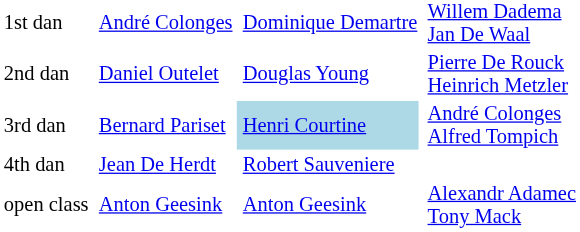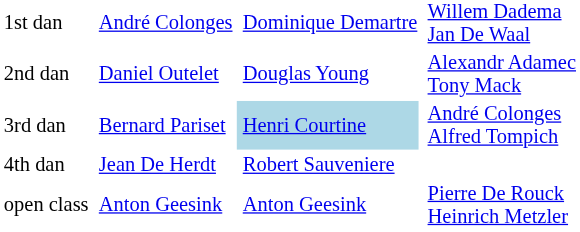2nd dan | column 4: Pierre De Rouck Heinrich Metzler -> Alexandr Adamec Tony Mack
open class | column 4: Alexandr Adamec Tony Mack -> Pierre De Rouck Heinrich Metzler
